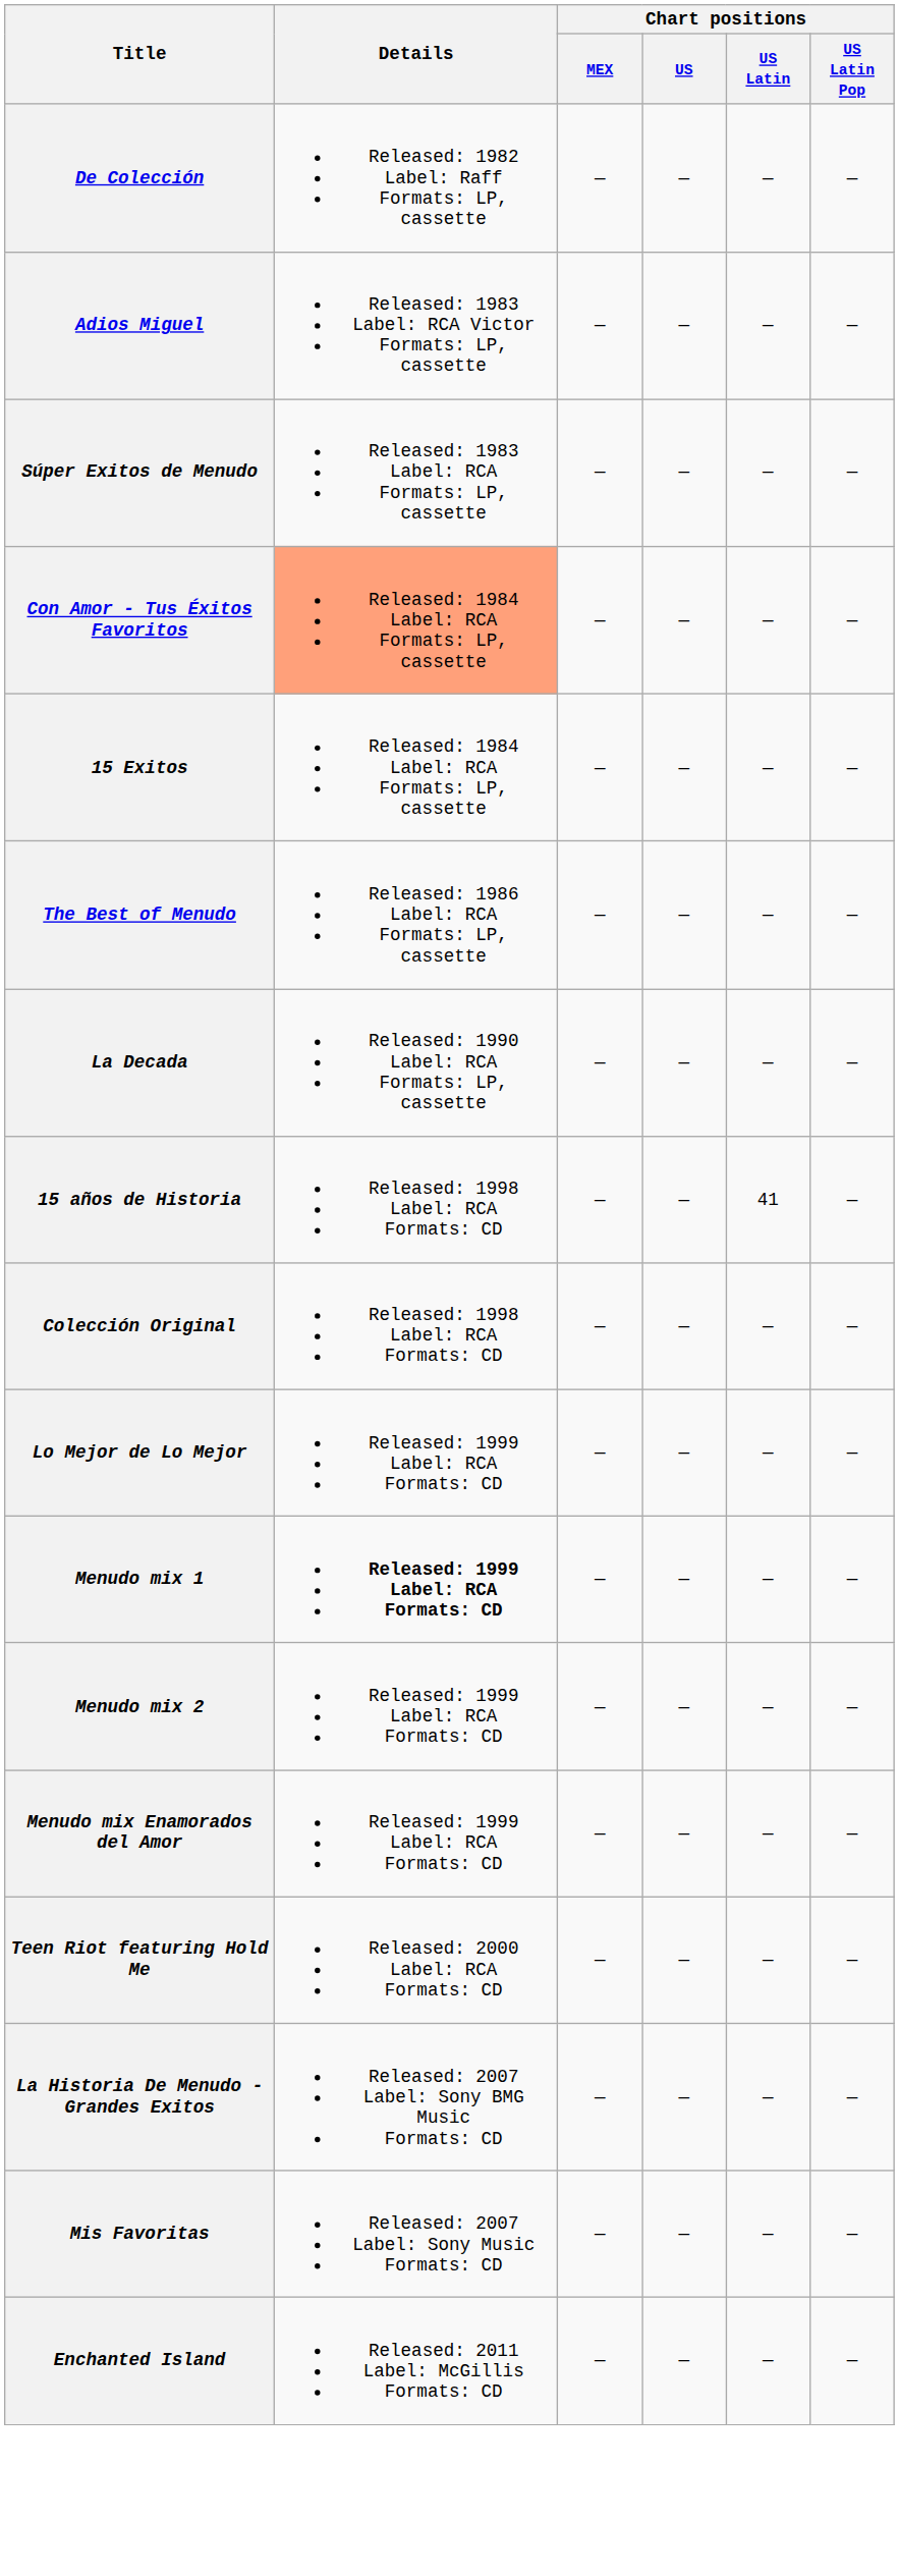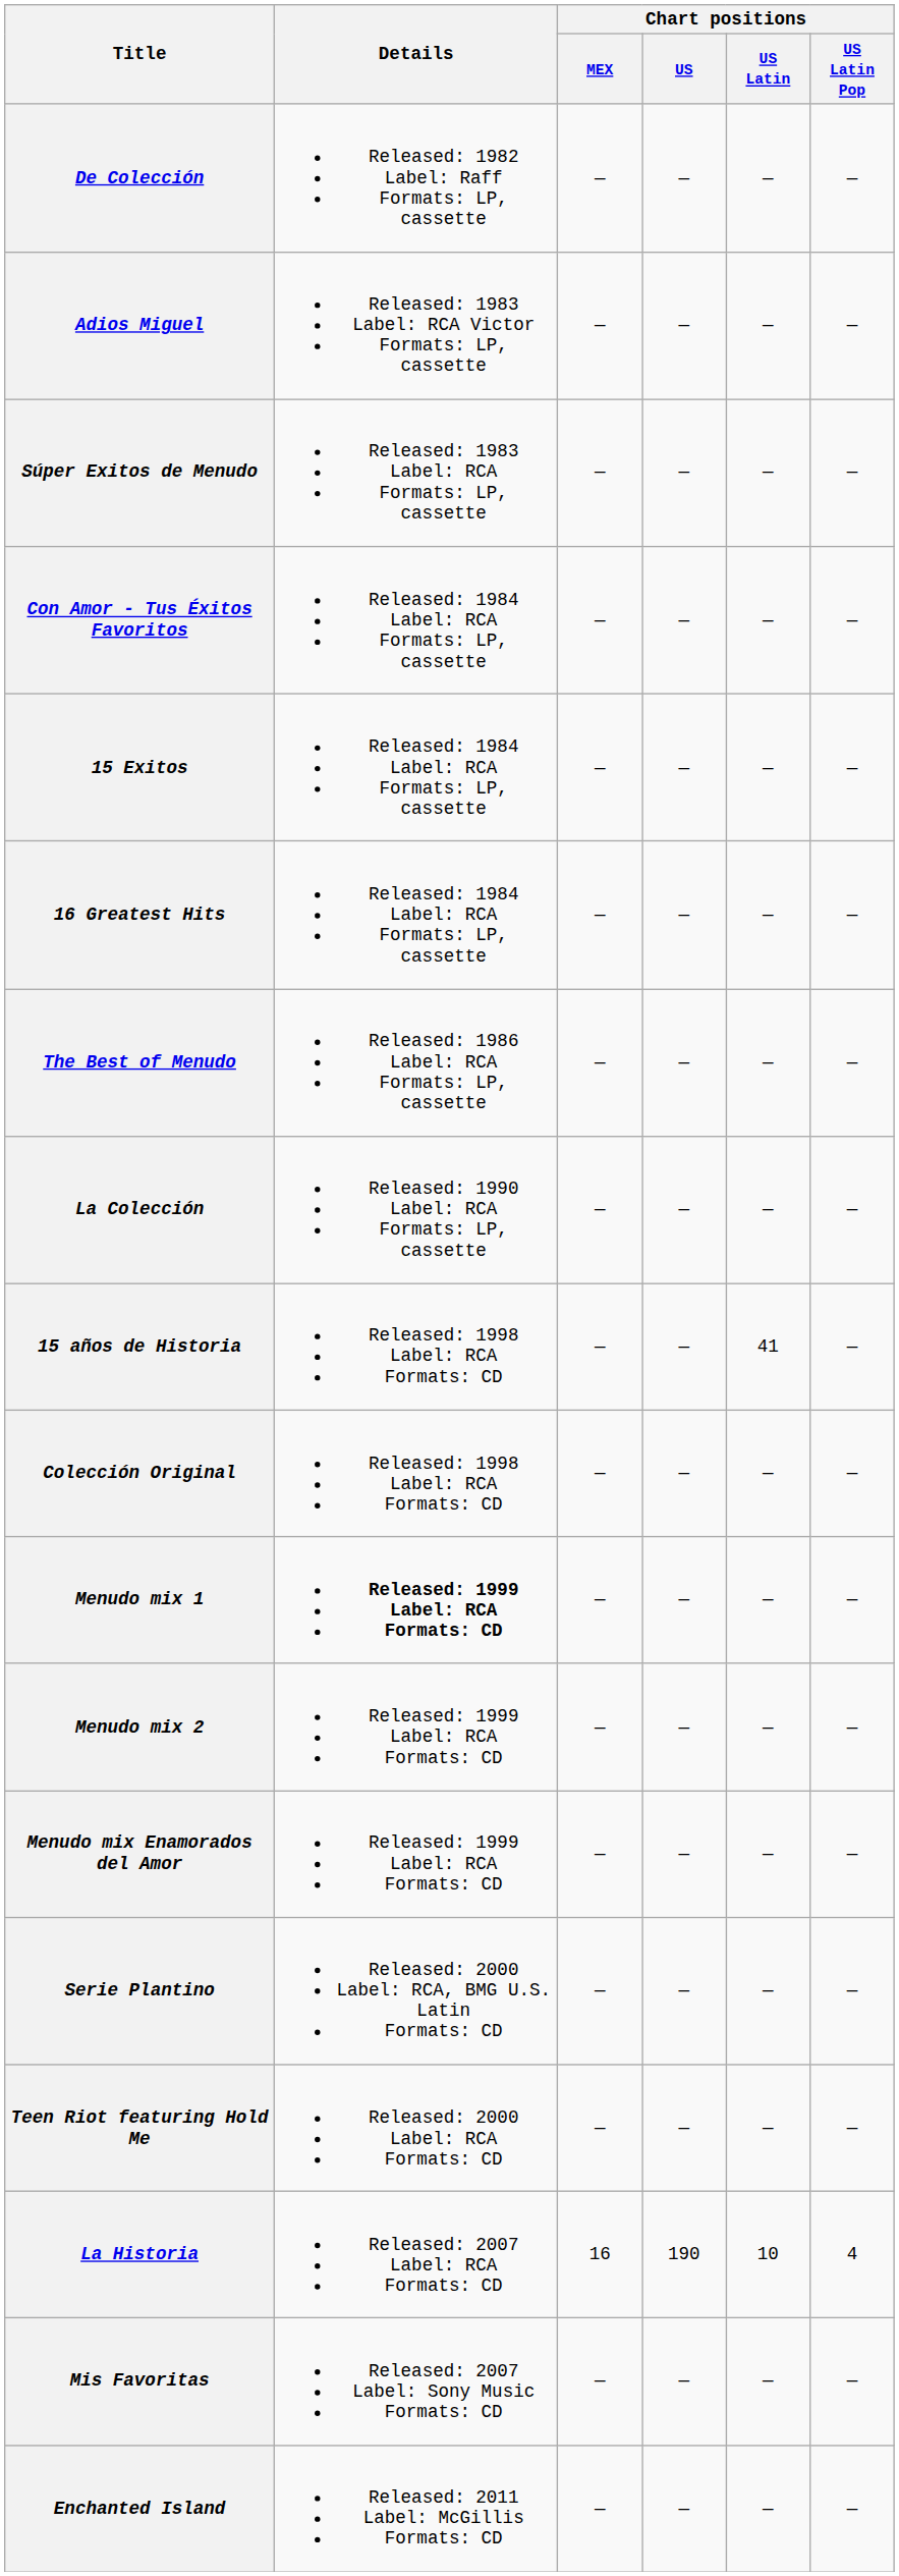Con Amor - Tus Éxitos Favoritos | Details: lightsalmon background -> no background
+ row: 16 Greatest Hits | Released: 1984 Label: RCA Formats: LP, cassette | — | — | — | —
+ row: La Colección | Released: 1990 Label: RCA Formats: LP, cassette | — | — | — | —
- row: La Decada | Released: 1990 Label: RCA Formats: LP, cassette | — | — | — | —
- row: Lo Mejor de Lo Mejor | Released: 1999 Label: RCA Formats: CD | — | — | — | —
+ row: Serie Plantino | Released: 2000 Label: RCA, BMG U.S. Latin Formats: CD | — | — | — | —
+ row: La Historia | Released: 2007 Label: RCA Formats: CD | 16 | 190 | 10 | 4
- row: La Historia De Menudo - Grandes Exitos | Released: 2007 Label: Sony BMG Music Formats: CD | — | — | — | —
